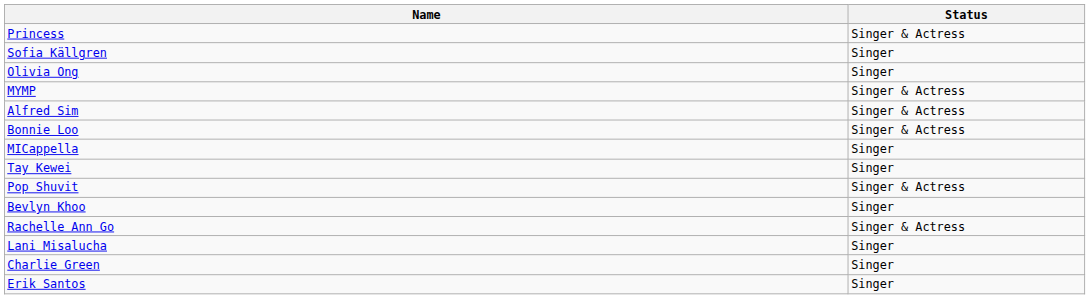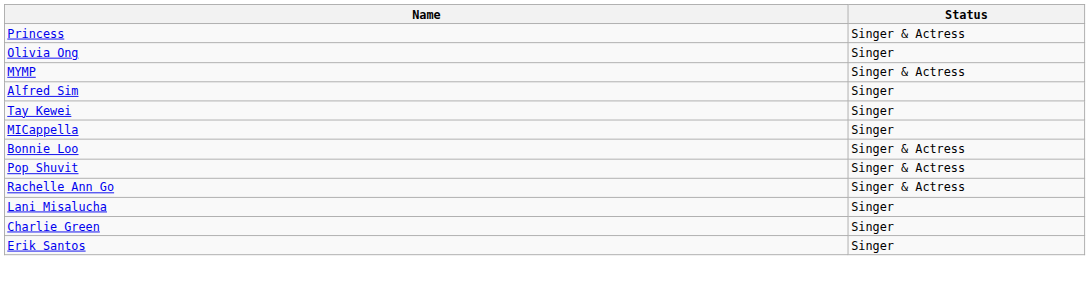- row: Sofia Källgren | Singer
Alfred Sim | Status: Singer & Actress -> Singer
rows swapped: Tay Kewei <-> Bonnie Loo
- row: Bevlyn Khoo | Singer
